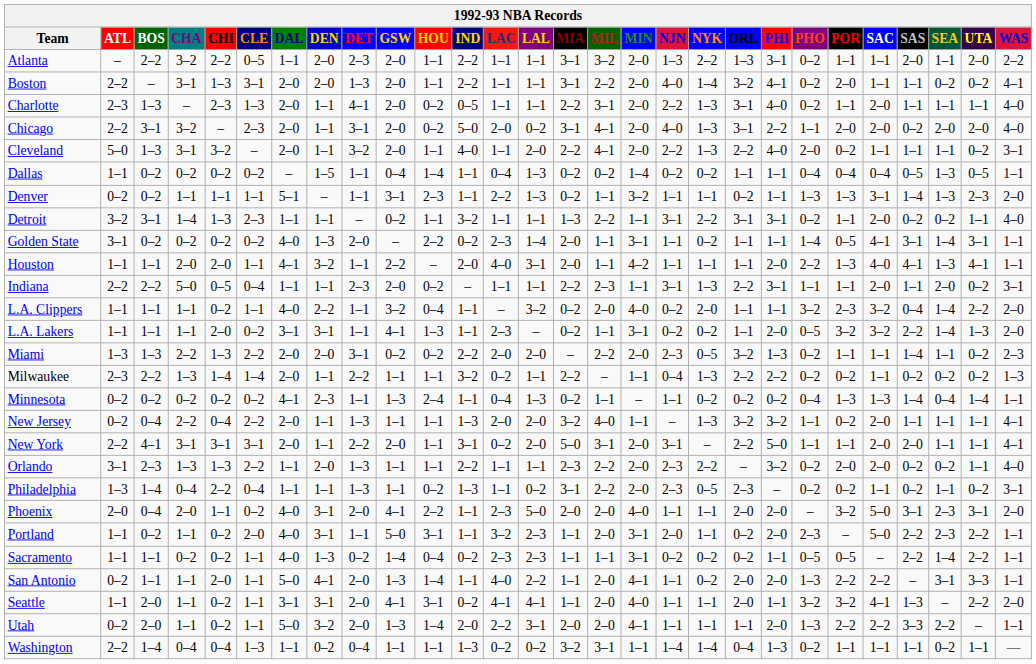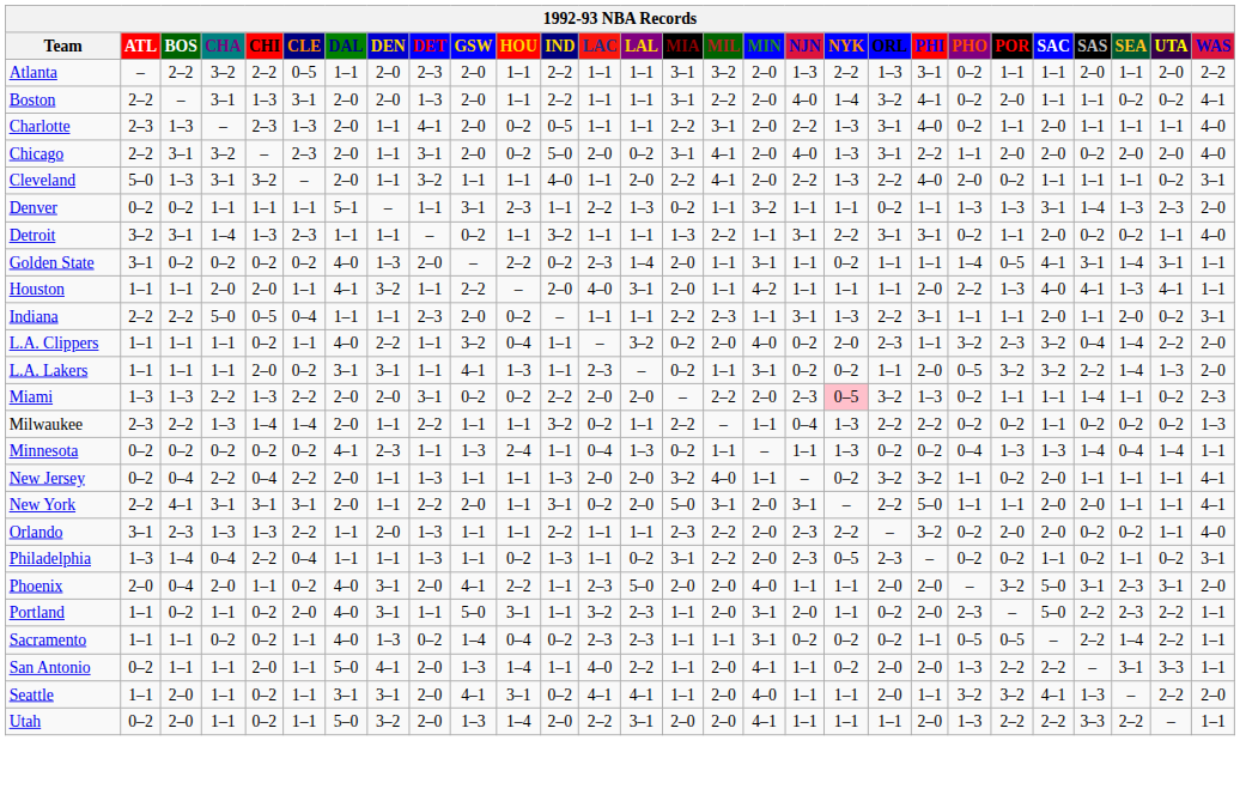Cleveland | GSW: 2–0 -> 1–1
- row: Dallas | 1–1 | 0–2 | 0–2 | 0–2 | 0–2 | – | 1–5 | 1–1 | 0–4 | 1–4 | 1–1 | 0–4 | 1–3 | 0–2 | 0–2 | 1–4 | 0–2 | 0–2 | 1–1 | 1–1 | 0–4 | 0–4 | 0–4 | 0–5 | 1–3 | 0–5 | 1–1
L.A. Clippers | ORL: 1–1 -> 2–3
Miami | NYK: no background -> pink background
Minnesota | NYK: 0–2 -> 1–3
New Jersey | NYK: 1–3 -> 0–2
- row: Washington | 2–2 | 1–4 | 0–4 | 0–4 | 1–3 | 1–1 | 0–2 | 0–4 | 1–1 | 1–1 | 1–3 | 0–2 | 0–2 | 3–2 | 3–1 | 1–1 | 1–4 | 1–4 | 0–4 | 1–3 | 0–2 | 1–1 | 1–1 | 1–1 | 0–2 | 1–1 | —
